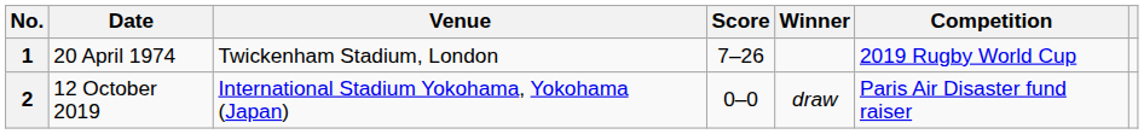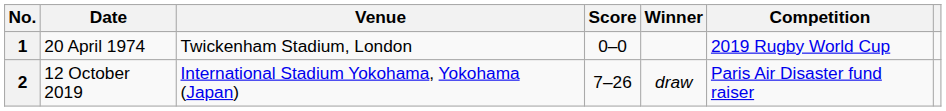1 | Score: 7–26 -> 0–0
2 | Score: 0–0 -> 7–26
